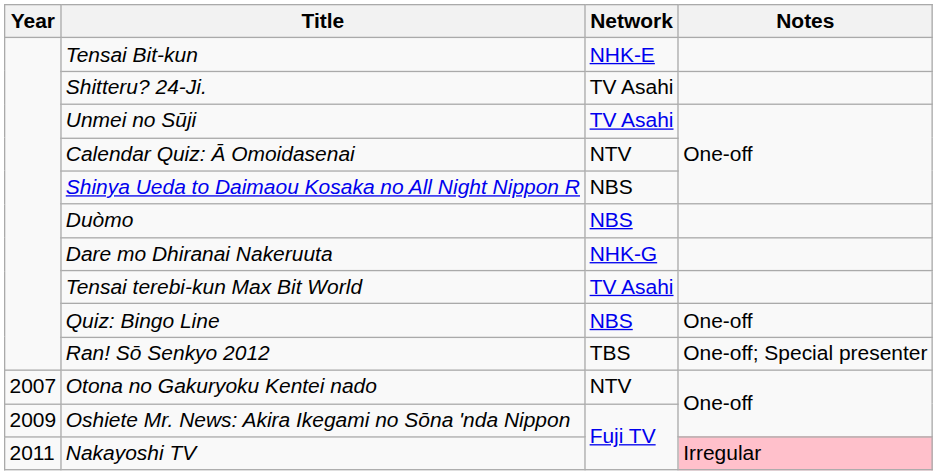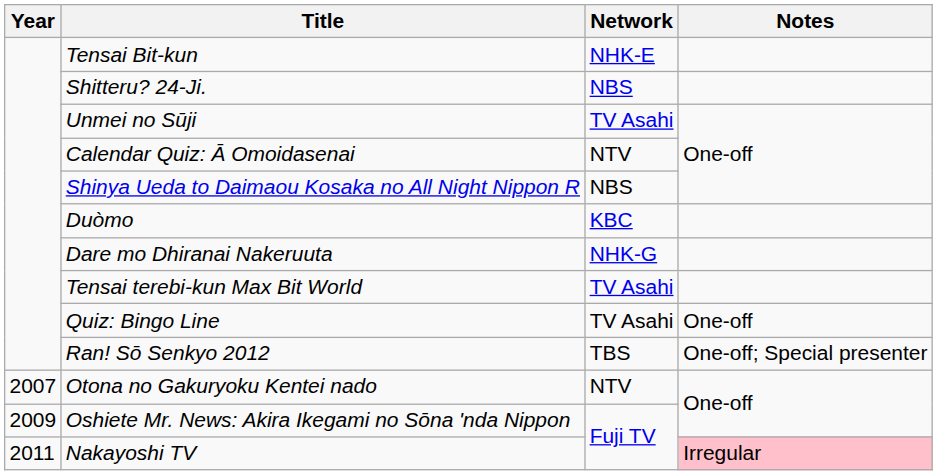Shitteru? 24-Ji. | Network: TV Asahi -> NBS
Duòmo | Network: NBS -> KBC
Quiz: Bingo Line | Network: NBS -> TV Asahi
